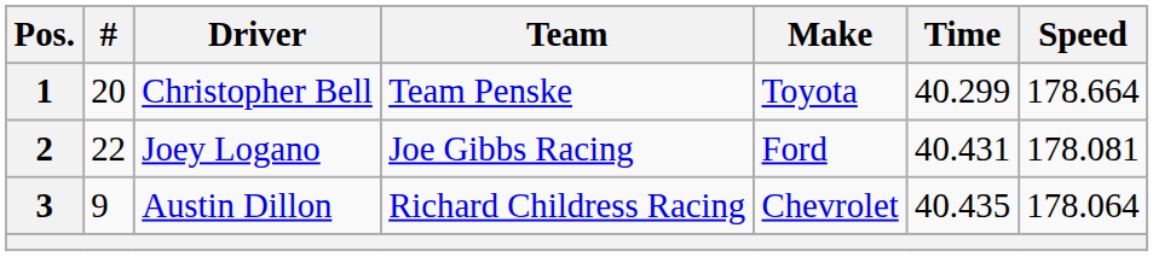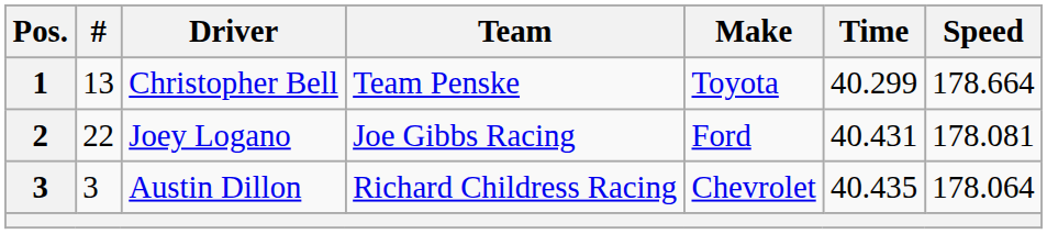Christopher Bell | #: 20 -> 13
Austin Dillon | #: 9 -> 3
